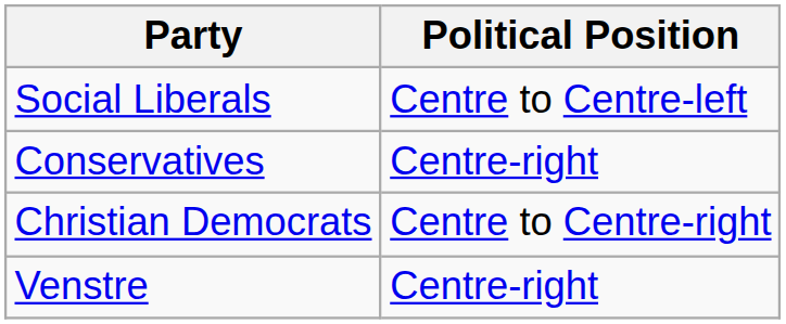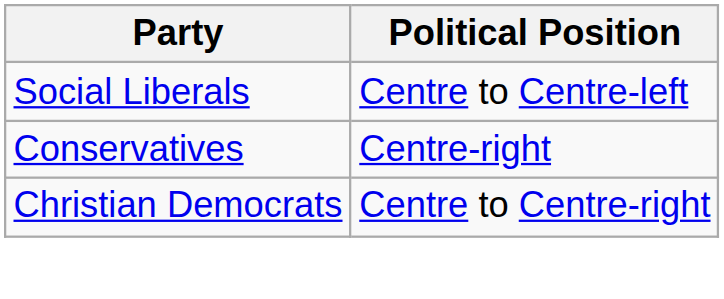- row: Venstre | Centre-right
